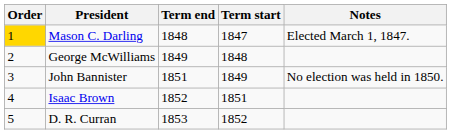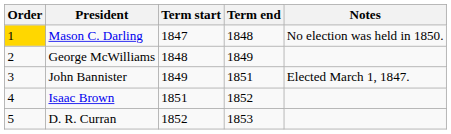columns swapped: Term start <-> Term end
Mason C. Darling | Notes: Elected March 1, 1847. -> No election was held in 1850.
John Bannister | Notes: No election was held in 1850. -> Elected March 1, 1847.
